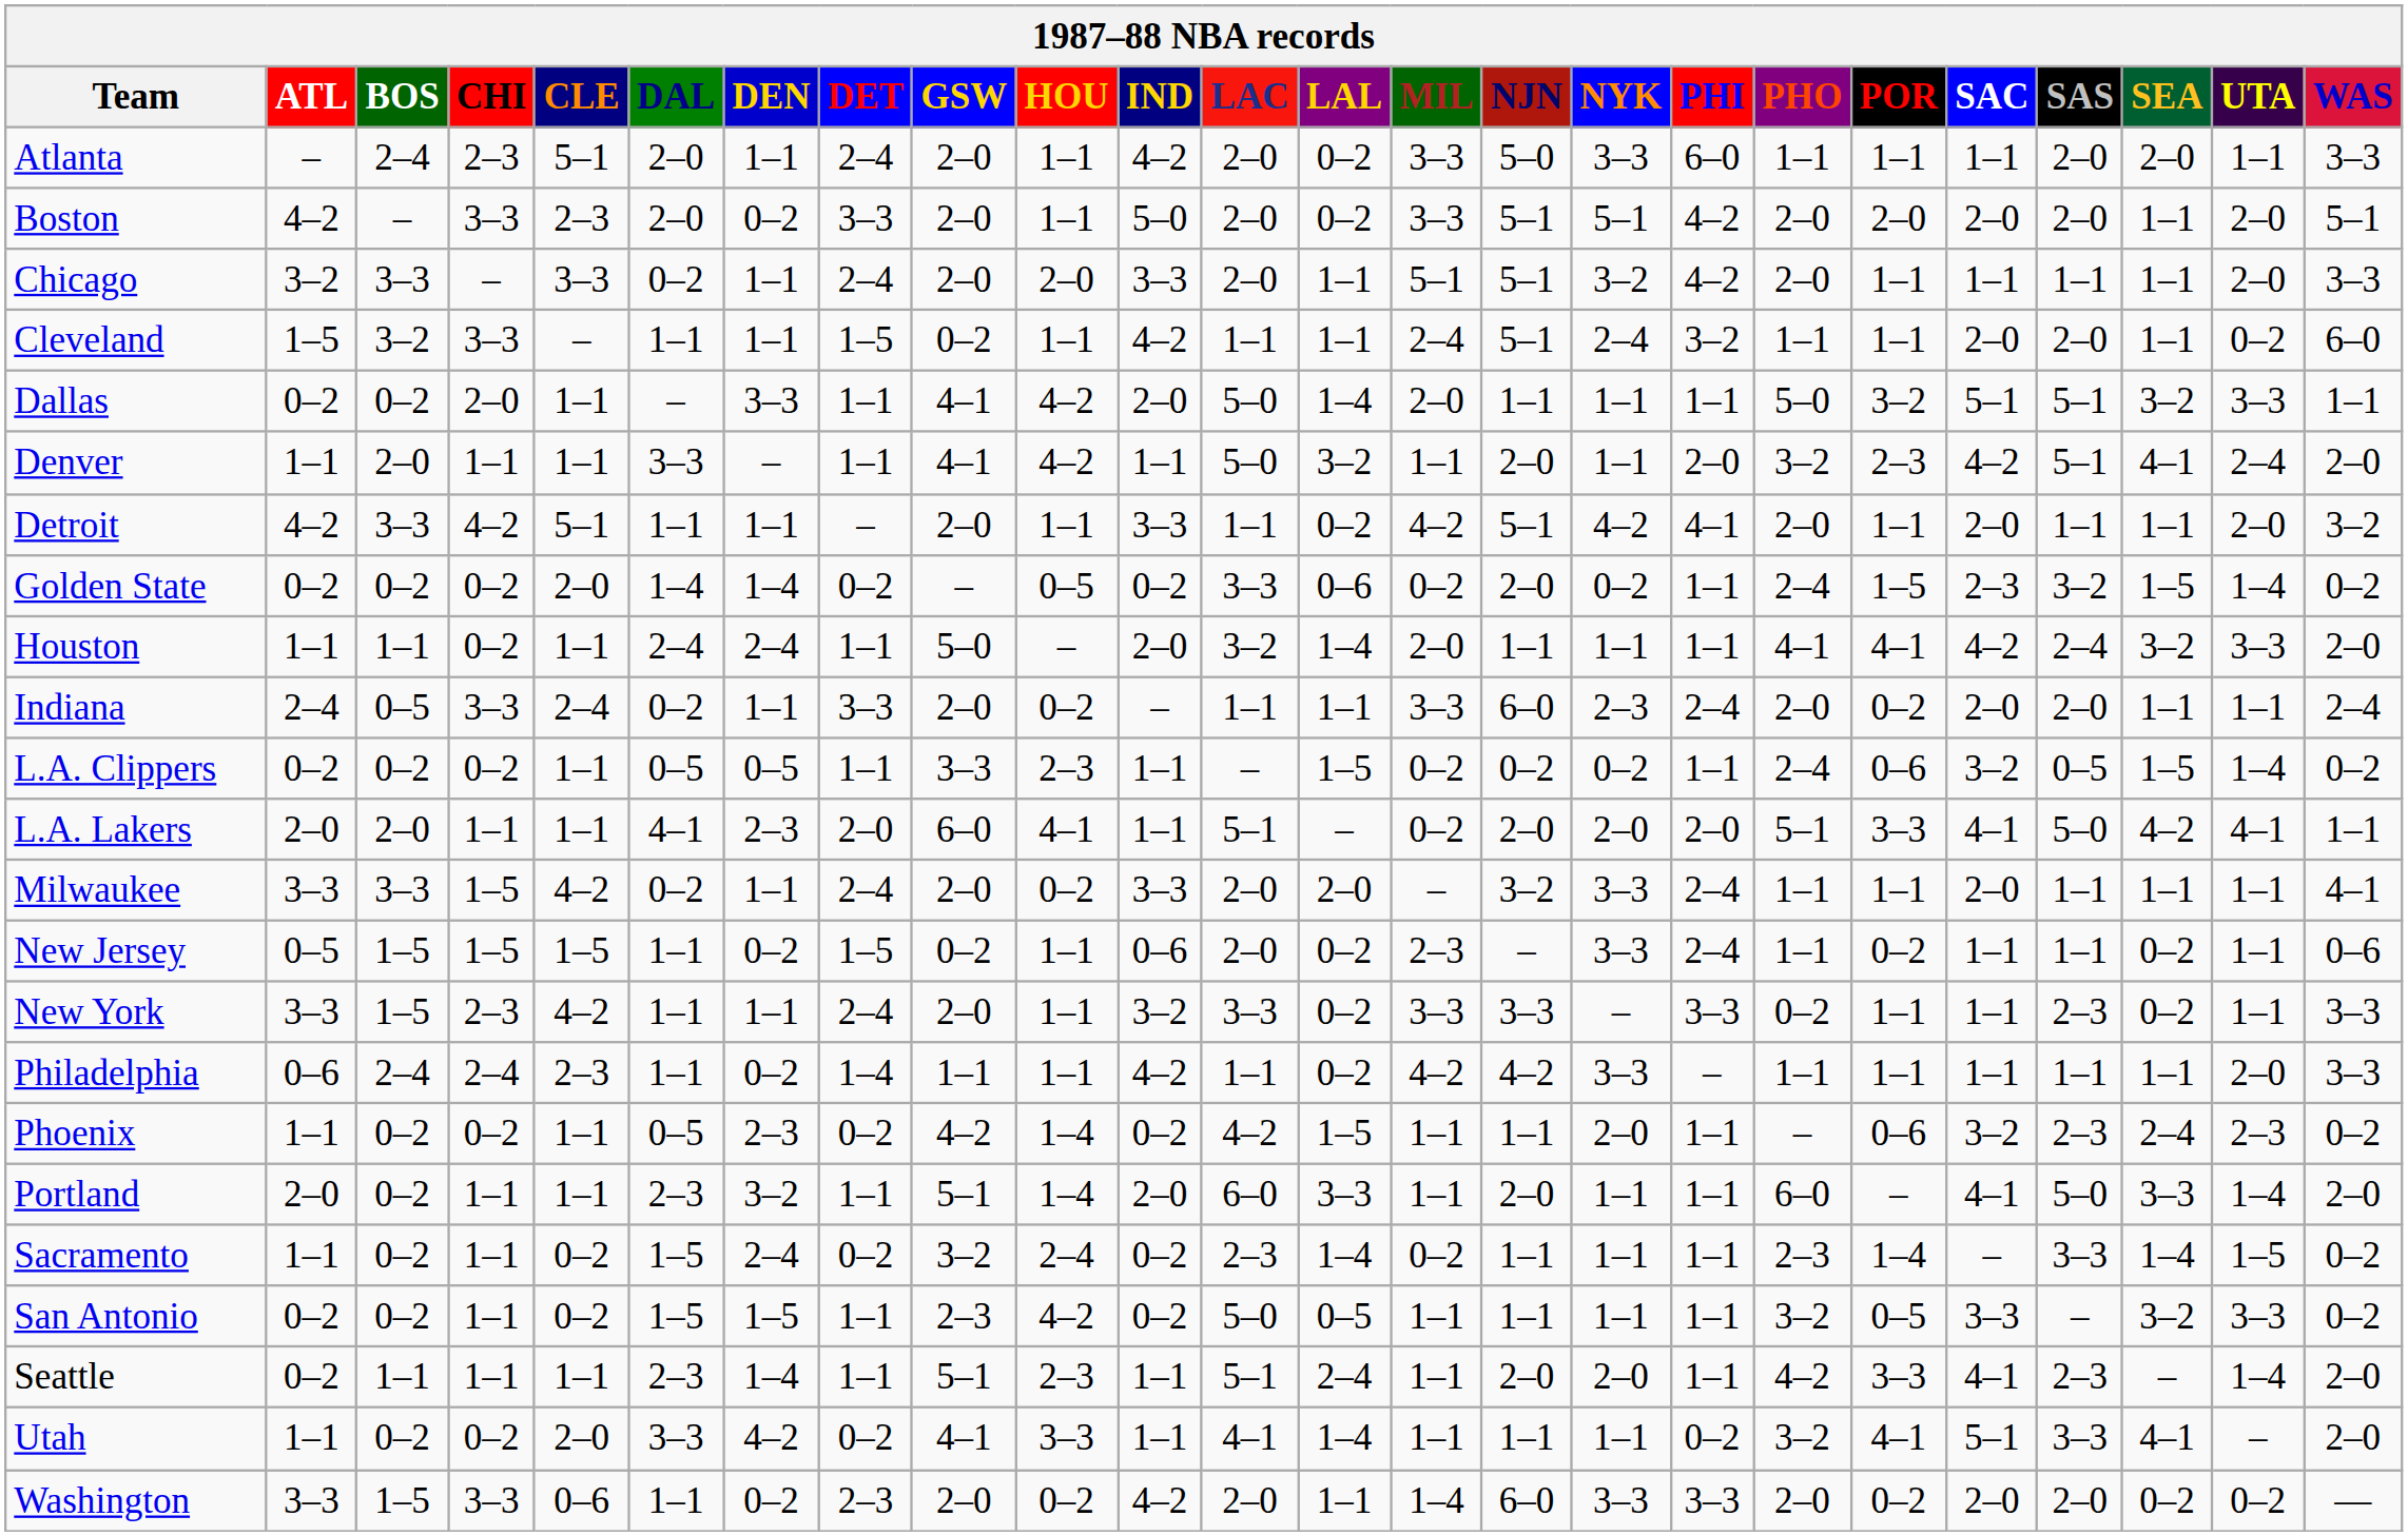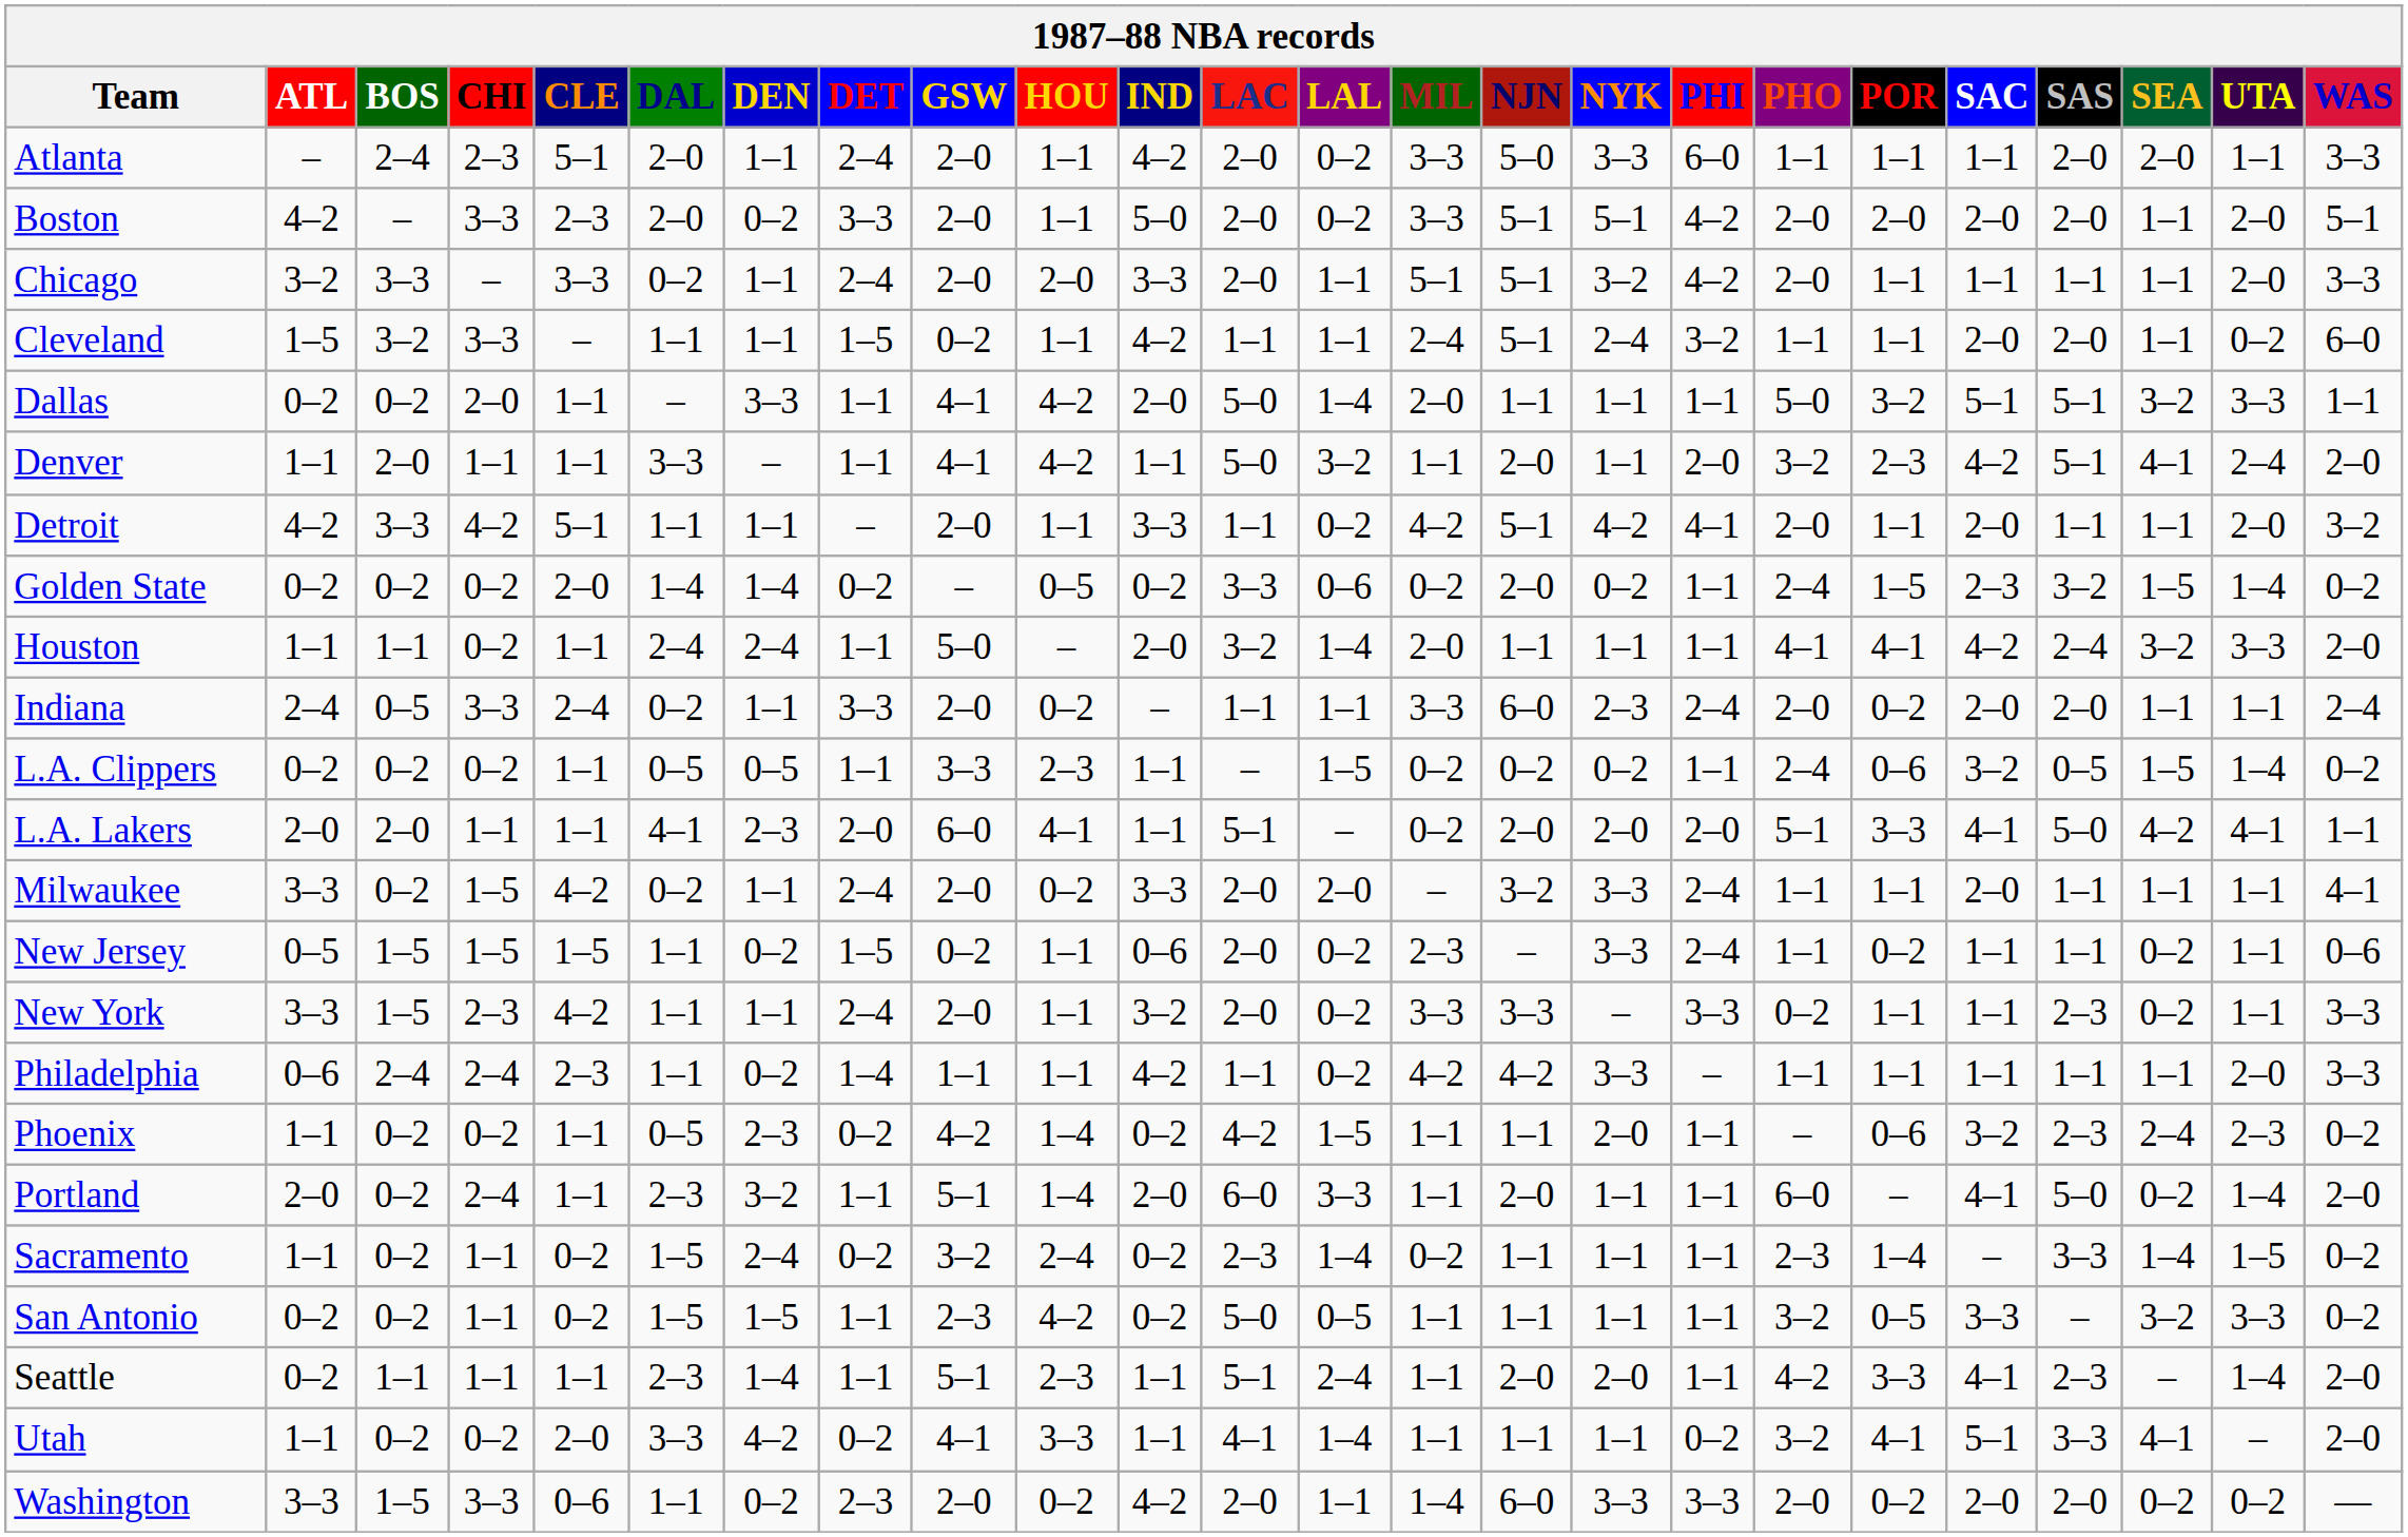Milwaukee | BOS: 3–3 -> 0–2
New York | LAC: 3–3 -> 2–0
Portland | CHI: 1–1 -> 2–4
Portland | SEA: 3–3 -> 0–2
